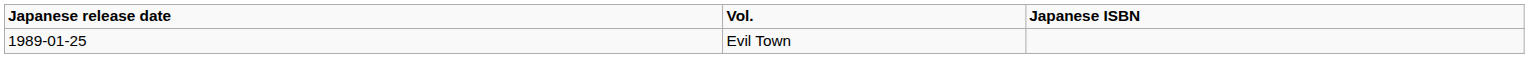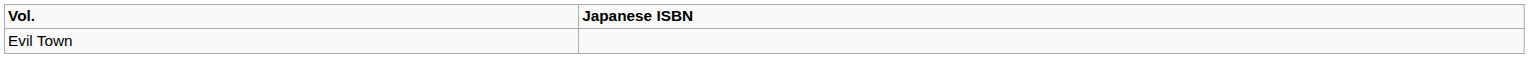- column: Japanese release date | 1989-01-25
